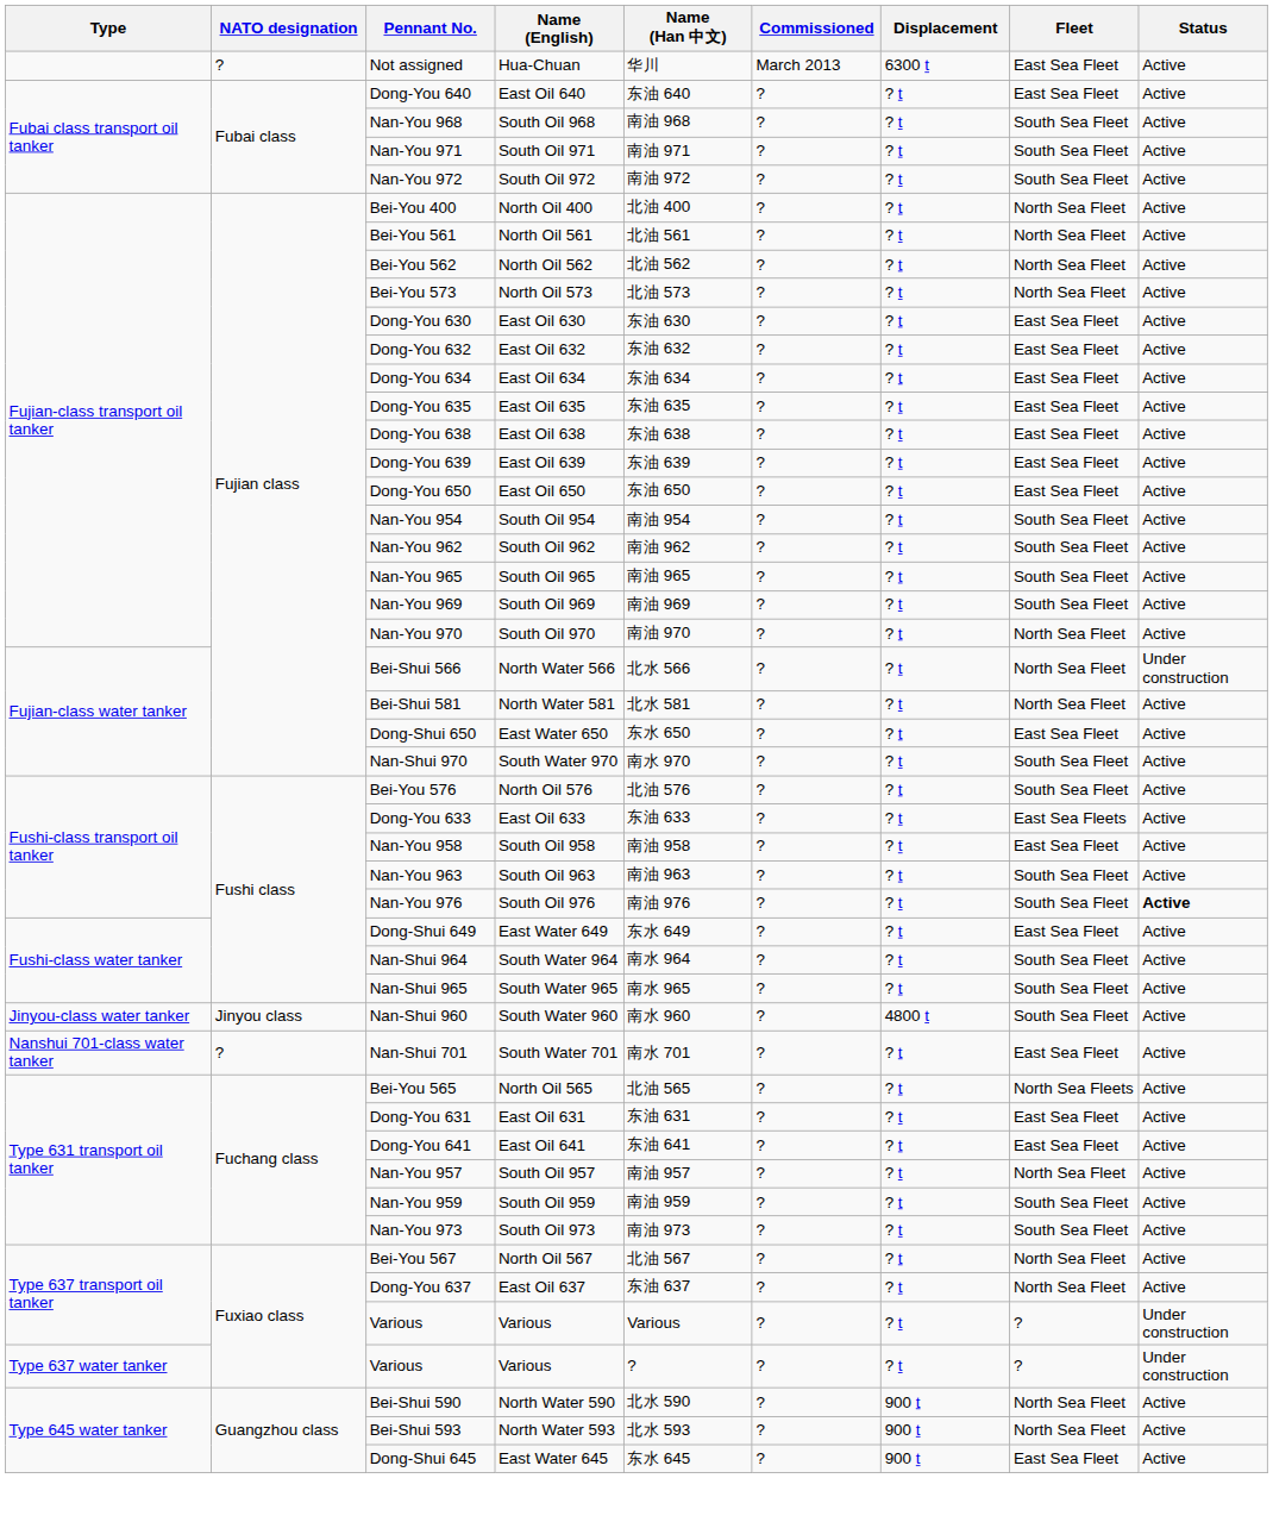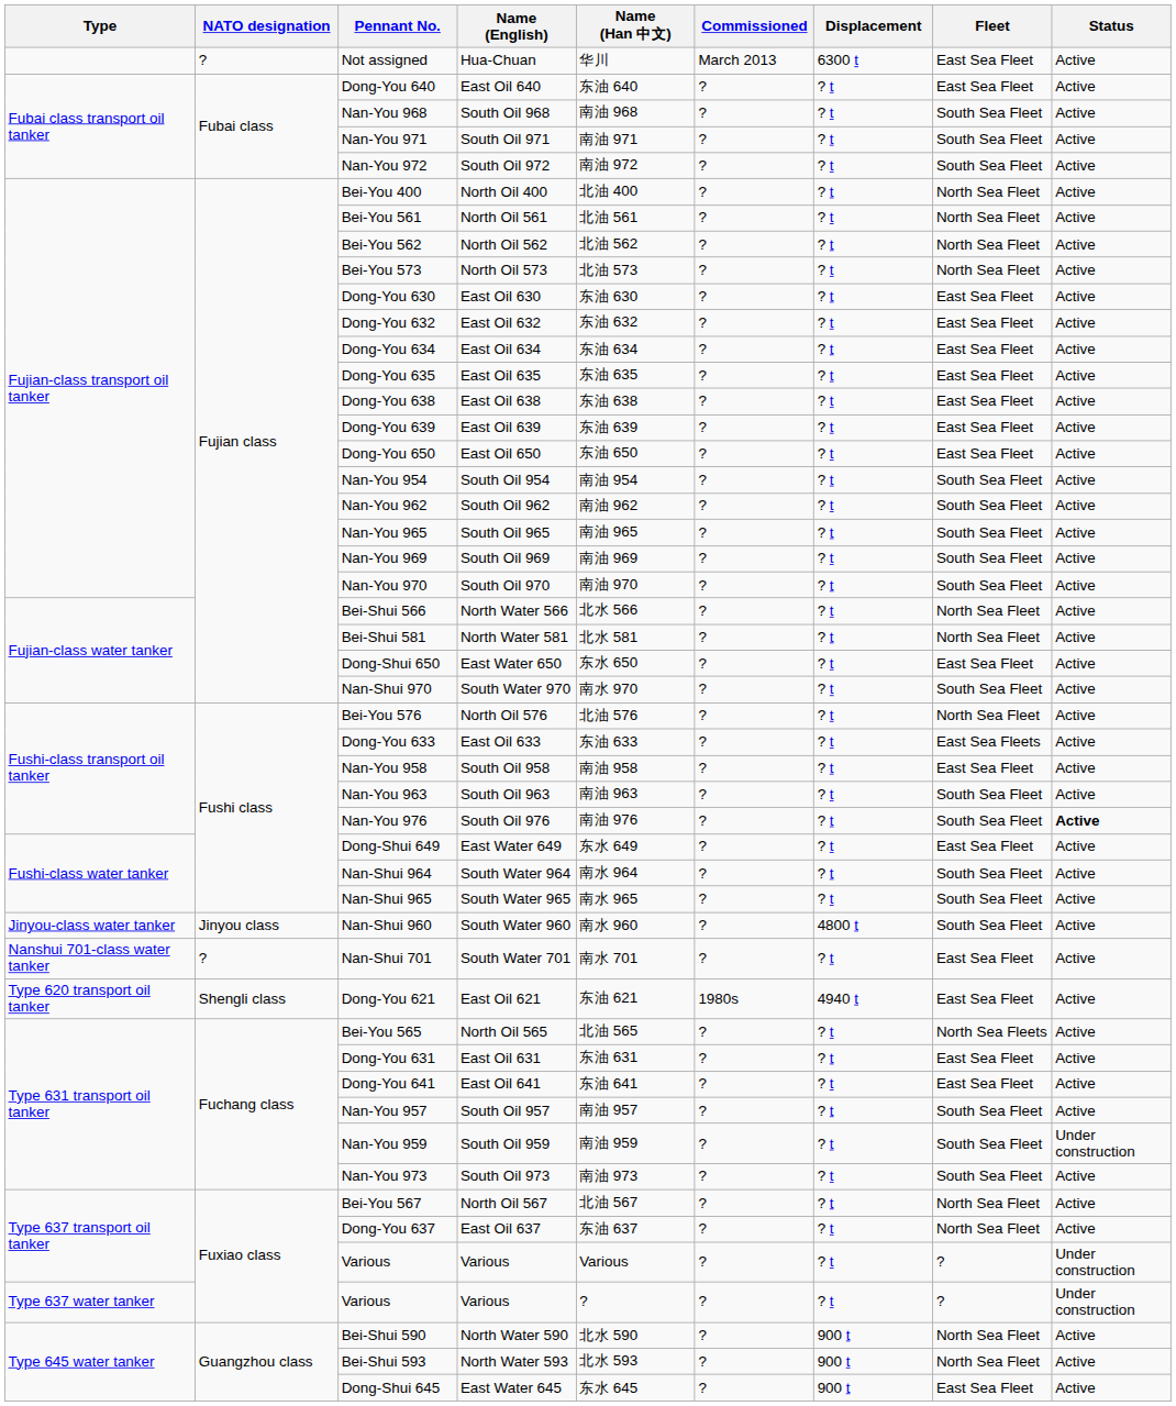Nan-You 970 | Fleet: North Sea Fleet -> South Sea Fleet
Bei-Shui 566 | Status: Under construction -> Active
Bei-You 576 | Fleet: South Sea Fleet -> North Sea Fleet
+ row: Type 620 transport oil tanker | Shengli class | Dong-You 621 | East Oil 621 | 东油 621 | 1980s | 4940 t | East Sea Fleet | Active
Nan-You 957 | Fleet: North Sea Fleet -> South Sea Fleet
Nan-You 959 | Status: Active -> Under construction
